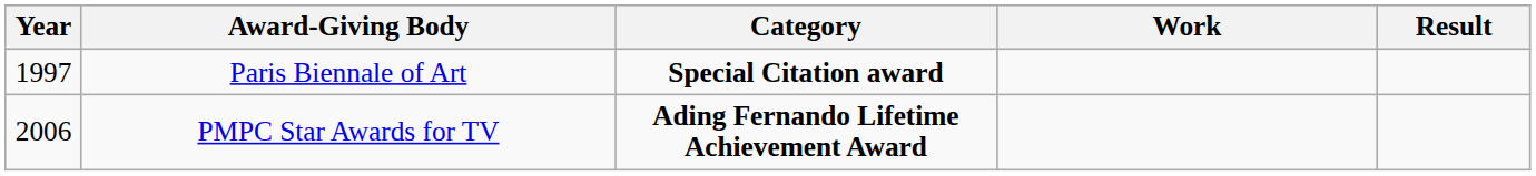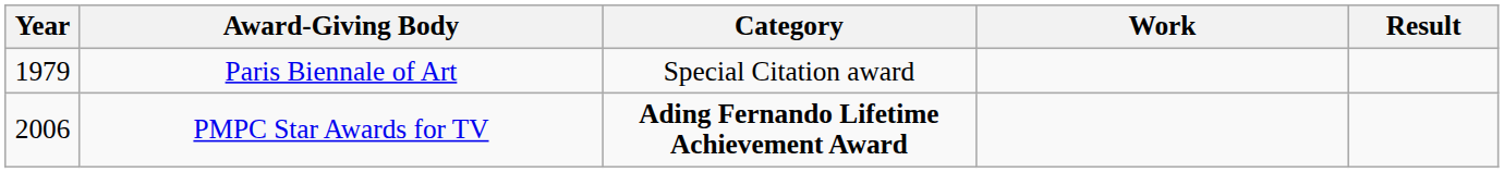Paris Biennale of Art | Year: 1997 -> 1979
Paris Biennale of Art | Category: bold -> normal
